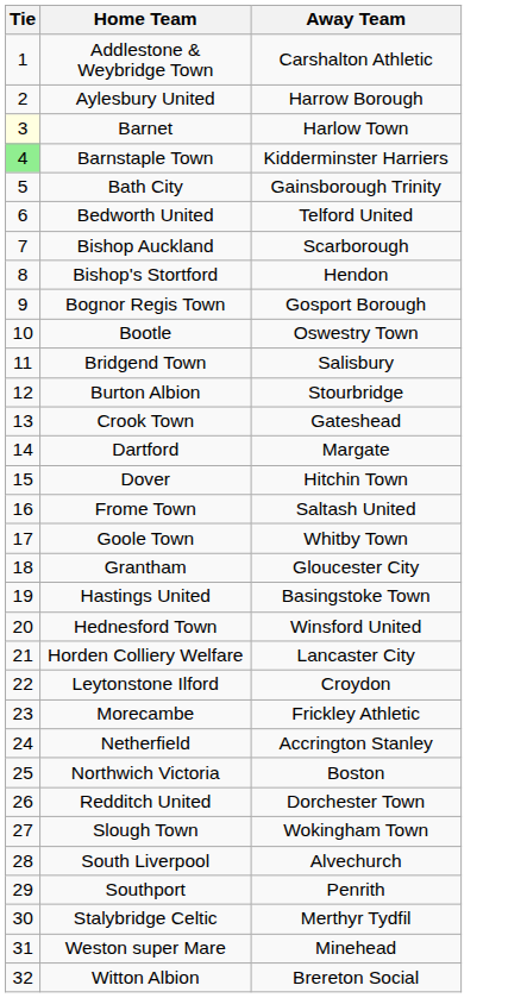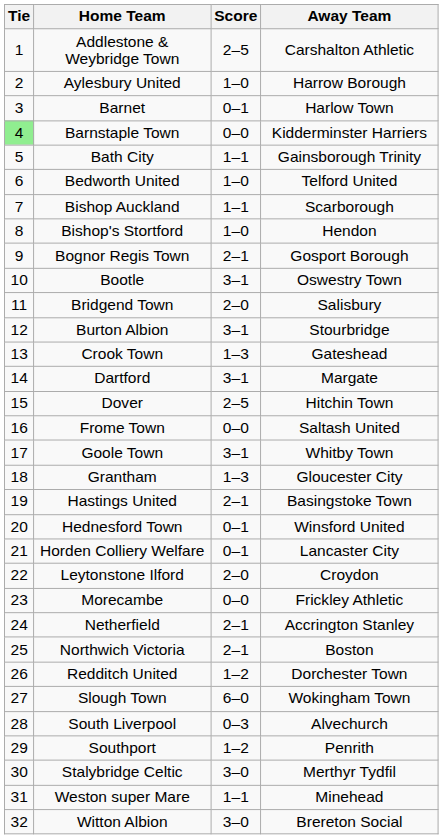+ column: Score | 2–5 | 1–0 | 0–1 | 0–0 | 1–1 | 1–0 | 1–1 | 1–0 | 2–1 | 3–1 | 2–0 | 3–1 | 1–3 | 3–1 | 2–5 | 0–0 | 3–1 | 1–3 | 2–1 | 0–1 | 0–1 | 2–0 | 0–0 | 2–1 | 2–1 | 1–2 | 6–0 | 0–3 | 1–2 | 3–0 | 1–1 | 3–0
Barnet | Tie: lightyellow background -> no background
